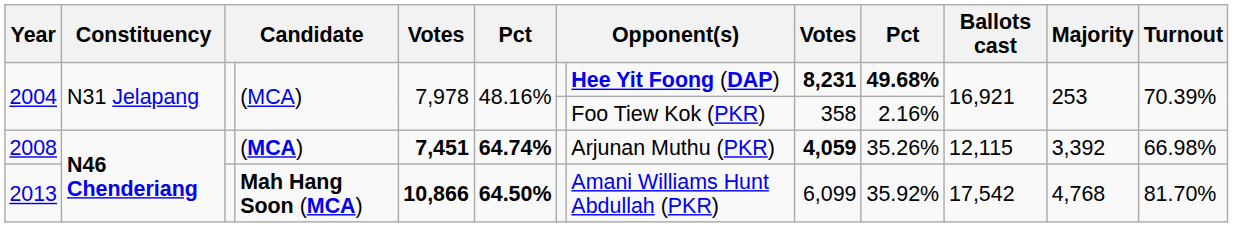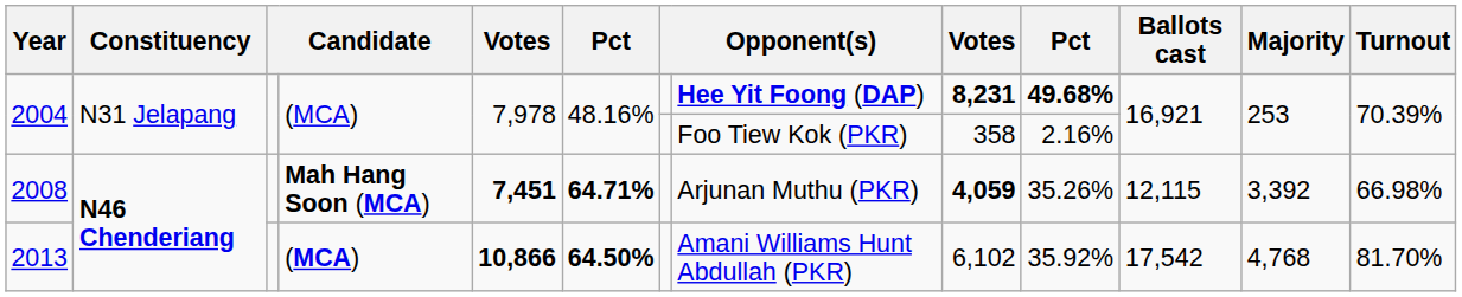2008 | column 4: (MCA) -> Mah Hang Soon (MCA)
2008 | column 6: 64.74% -> 64.71%
2013 | column 4: Mah Hang Soon (MCA) -> (MCA)
2013 | column 9: 6,099 -> 6,102
